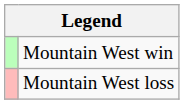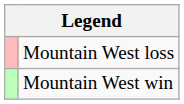rows swapped: Mountain West win <-> Mountain West loss
